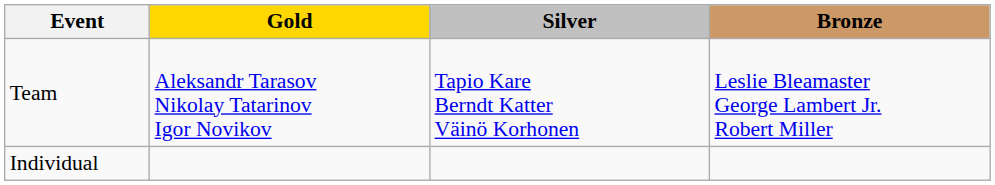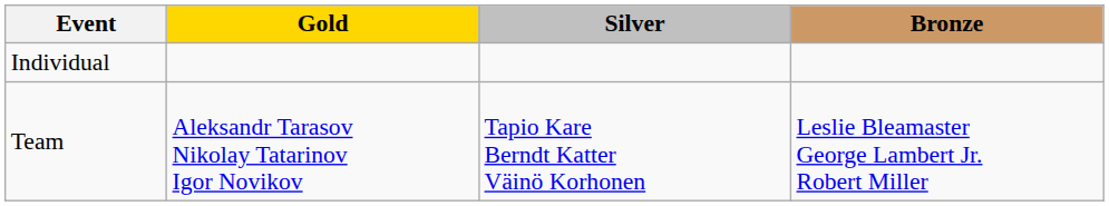rows swapped: Individual <-> Team
